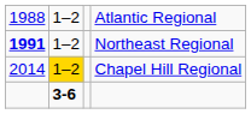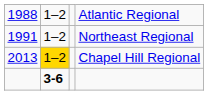Northeast Regional | column 1: bold -> normal
Chapel Hill Regional | column 1: 2014 -> 2013
